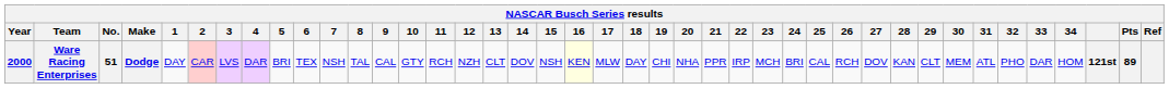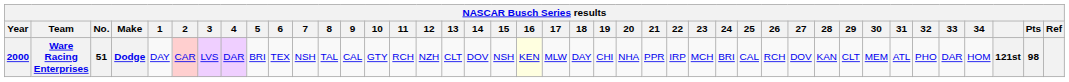Ware Racing Enterprises | Pts: 89 -> 98
